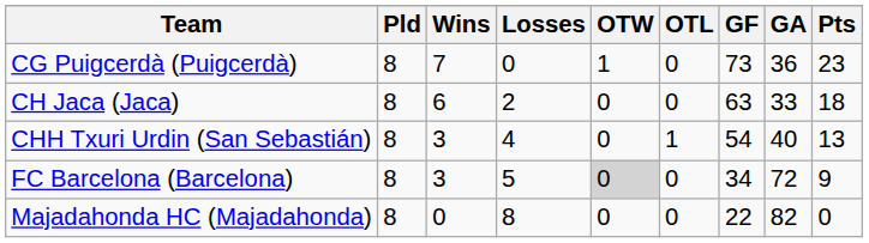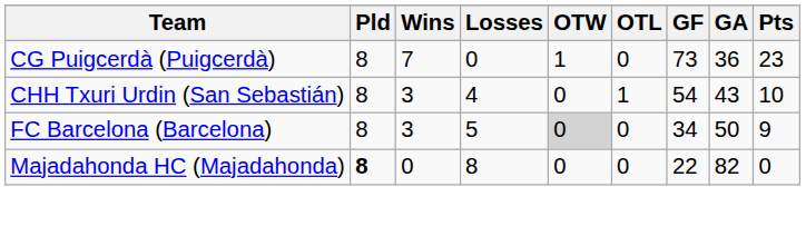- row: CH Jaca (Jaca) | 8 | 6 | 2 | 0 | 0 | 63 | 33 | 18
CHH Txuri Urdin (San Sebastián) | GA: 40 -> 43
CHH Txuri Urdin (San Sebastián) | Pts: 13 -> 10
FC Barcelona (Barcelona) | GA: 72 -> 50
Majadahonda HC (Majadahonda) | Pld: normal -> bold
